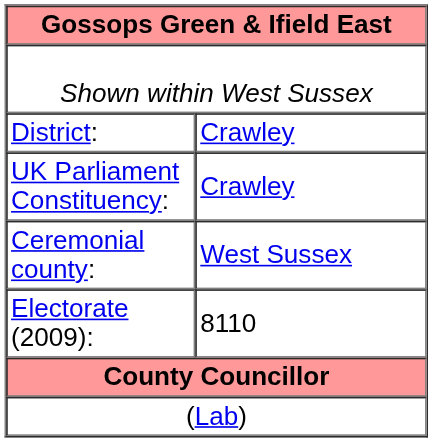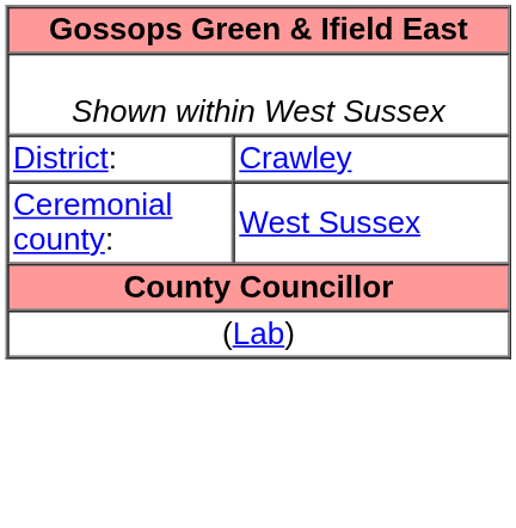- row: UK Parliament Constituency: | Crawley
- row: Electorate (2009): | 8110
